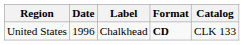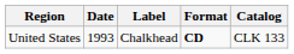United States | Date: 1996 -> 1993
